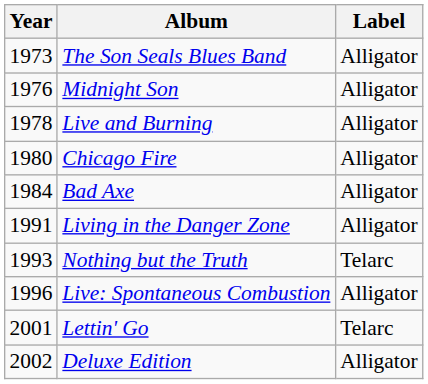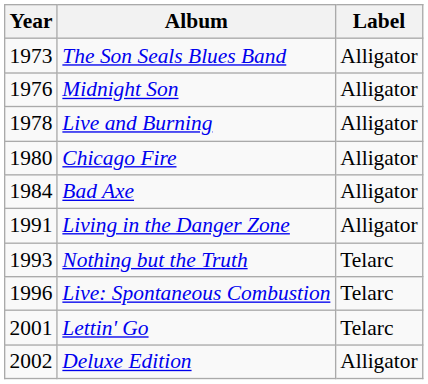Live: Spontaneous Combustion | Label: Alligator -> Telarc
